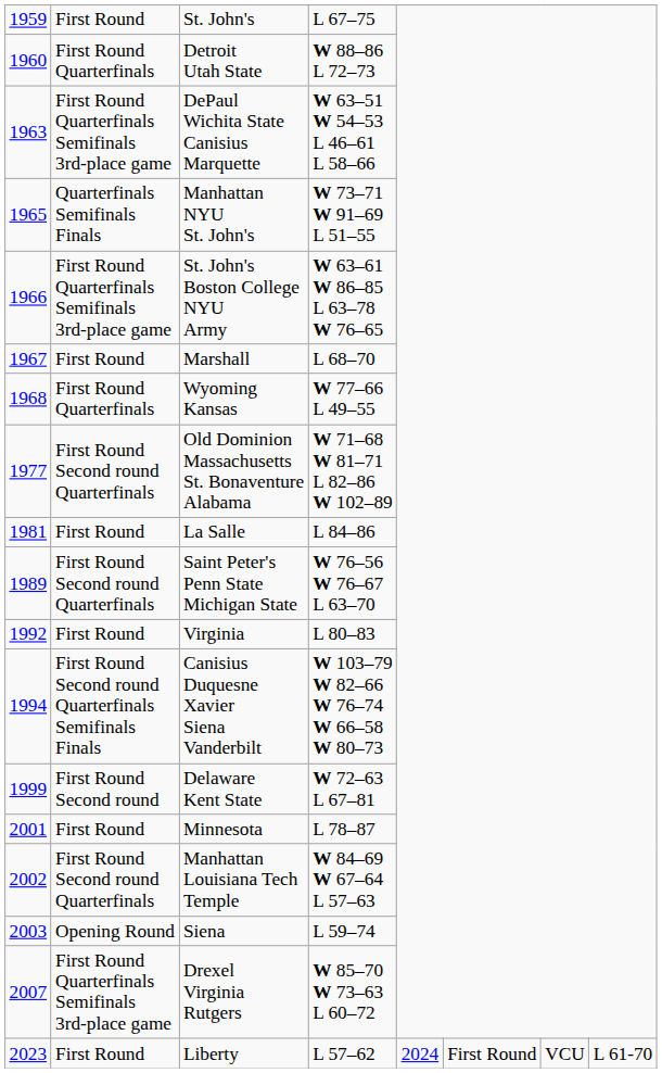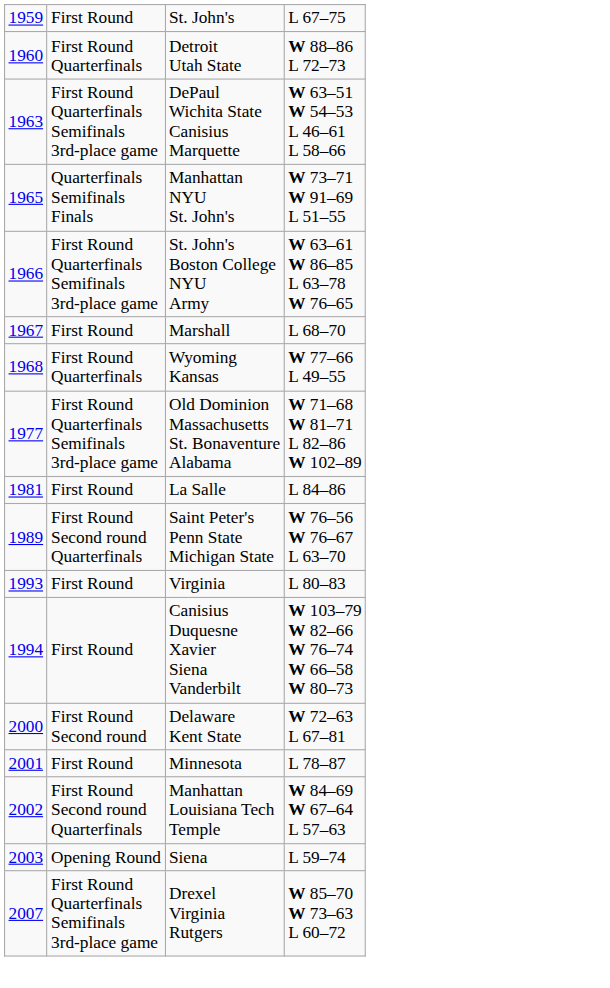Old Dominion Massachusetts St. Bonaventure Alabama | column 2: First Round Second round Quarterfinals -> First Round Quarterfinals Semifinals 3rd-place game
Virginia | column 1: 1992 -> 1993
Canisius Duquesne Xavier Siena Vanderbilt | column 2: First Round Second round Quarterfinals Semifinals Finals -> First Round
Delaware Kent State | column 1: 1999 -> 2000
- row: 2023 | First Round | Liberty | L 57–62 | 2024 | First Round | VCU | L 61-70
